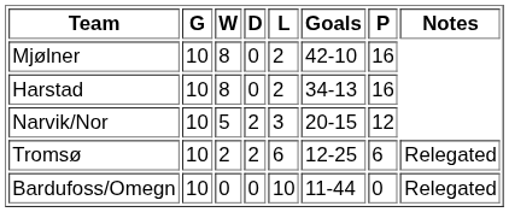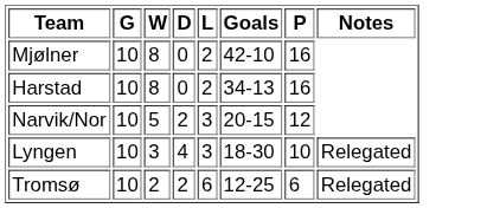+ row: Lyngen | 10 | 3 | 4 | 3 | 18-30 | 10 | Relegated
- row: Bardufoss/Omegn | 10 | 0 | 0 | 10 | 11-44 | 0 | Relegated
